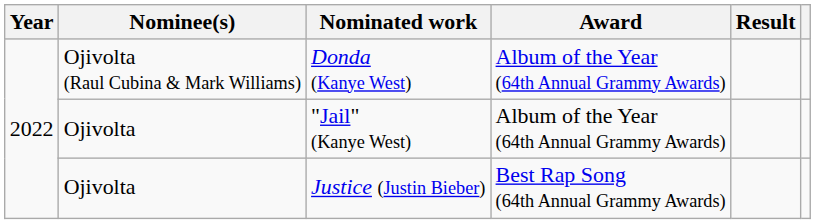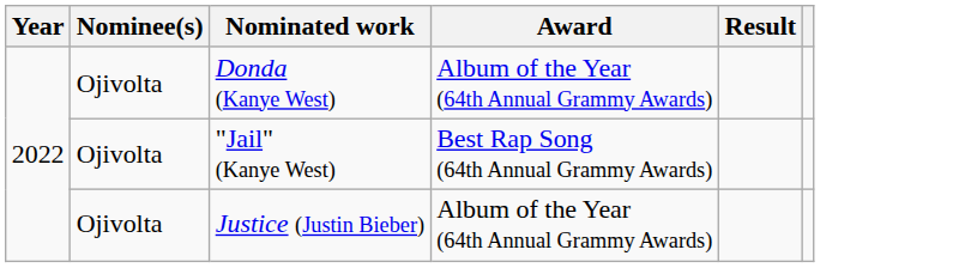Donda (Kanye West) | Nominee(s): Ojivolta (Raul Cubina & Mark Williams) -> Ojivolta
"Jail" (Kanye West) | Award: Album of the Year (64th Annual Grammy Awards) -> Best Rap Song (64th Annual Grammy Awards)
Justice (Justin Bieber) | Award: Best Rap Song (64th Annual Grammy Awards) -> Album of the Year (64th Annual Grammy Awards)
